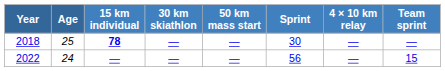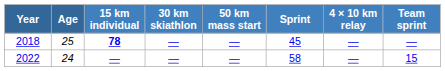2018 | Sprint: 30 -> 45
2022 | Sprint: 56 -> 58
